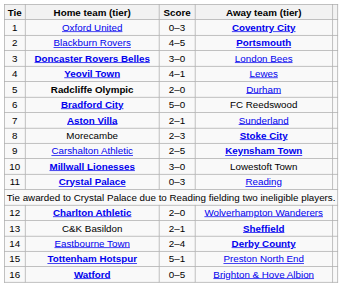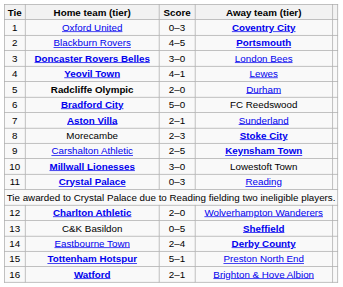C&K Basildon | Score: 2–1 -> 0–5
Watford | Score: 0–5 -> 2–1
